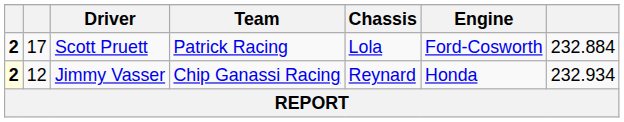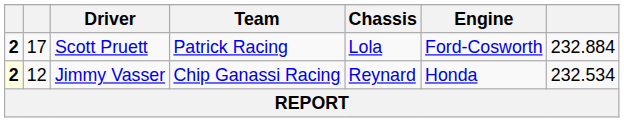Jimmy Vasser | column 7: 232.934 -> 232.534
